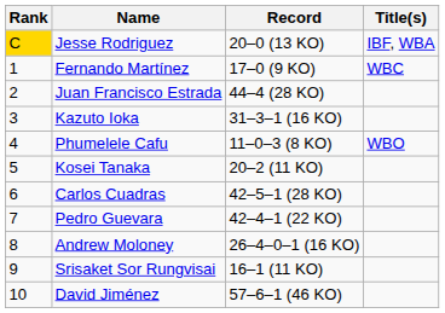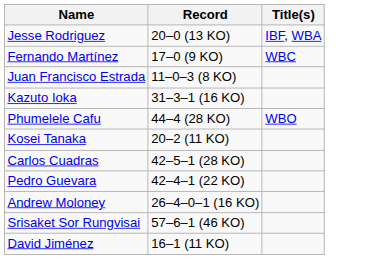- column: Rank | C | 1 | 2 | 3 | 4 | 5 | 6 | 7 | 8 | 9 | 10
Juan Francisco Estrada | Record: 44–4 (28 KO) -> 11–0–3 (8 KO)
Phumelele Cafu | Record: 11–0–3 (8 KO) -> 44–4 (28 KO)
Srisaket Sor Rungvisai | Record: 16–1 (11 KO) -> 57–6–1 (46 KO)
David Jiménez | Record: 57–6–1 (46 KO) -> 16–1 (11 KO)
